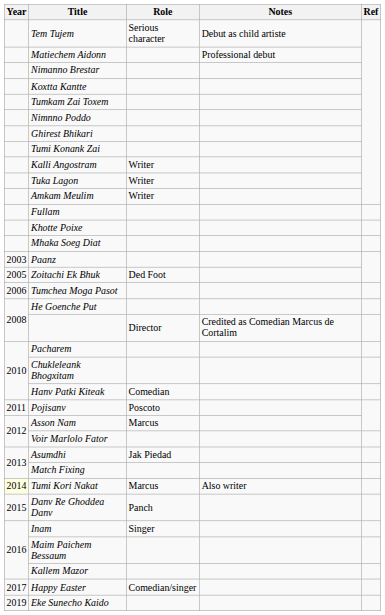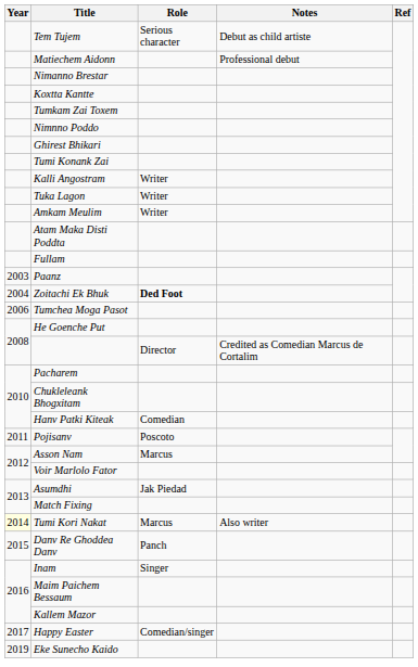+ row: Atam Maka Disti Poddta
- row: Khotte Poixe
- row: Mhaka Soeg Diat
Zoitachi Ek Bhuk | Year: 2005 -> 2004
Zoitachi Ek Bhuk | Role: normal -> bold
